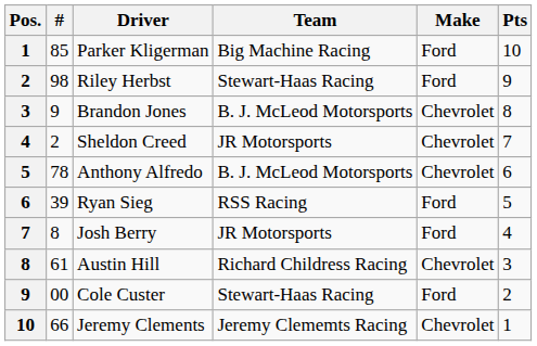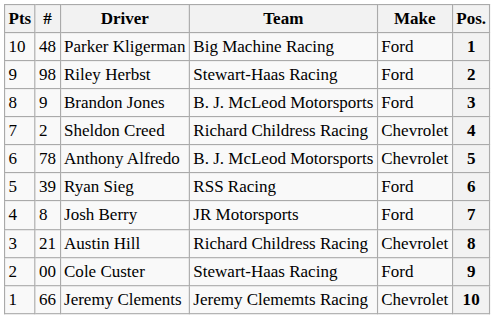columns swapped: Pos. <-> Pts
Parker Kligerman | #: 85 -> 48
Brandon Jones | Make: Chevrolet -> Ford
Sheldon Creed | Team: JR Motorsports -> Richard Childress Racing
Austin Hill | #: 61 -> 21
